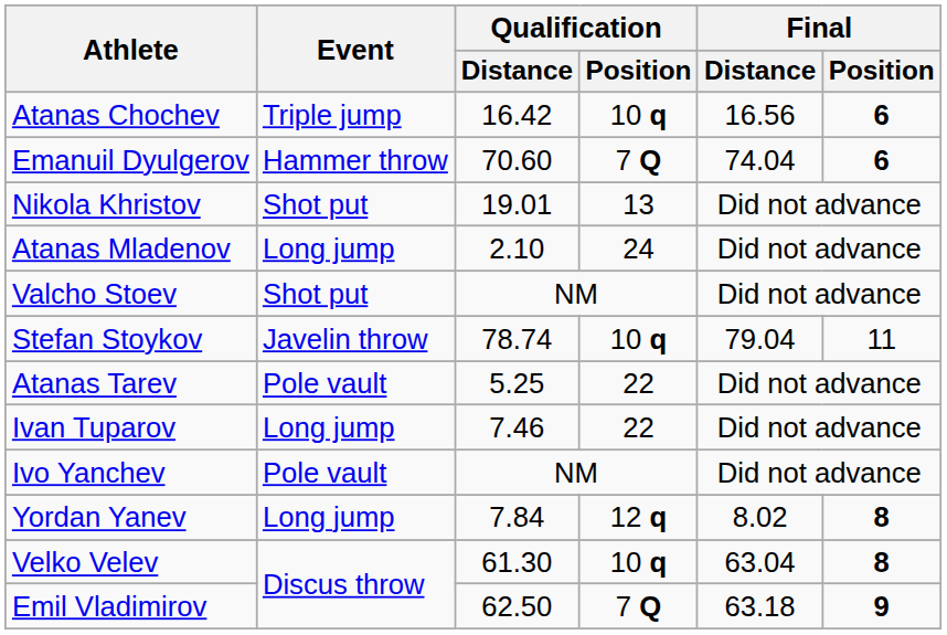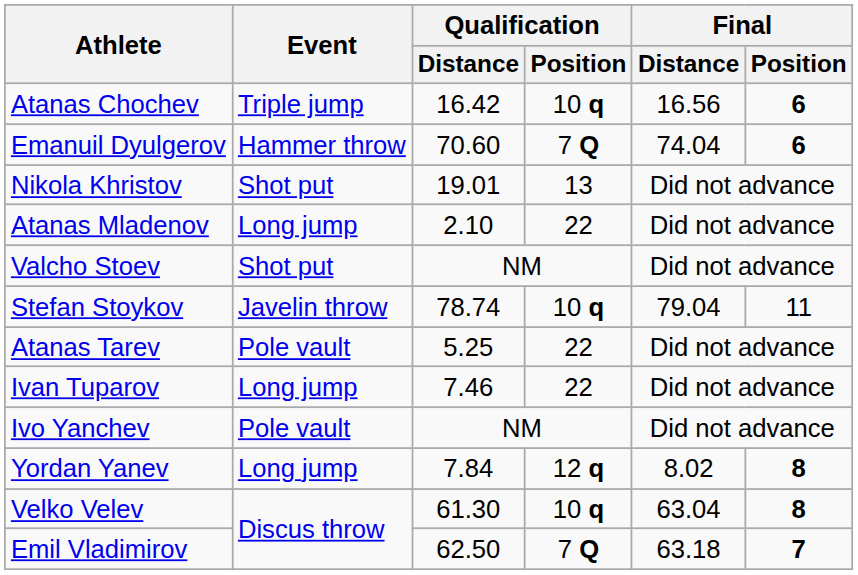Atanas Mladenov | Qualification / Position: 24 -> 22
Emil Vladimirov | Final / Position: 9 -> 7
